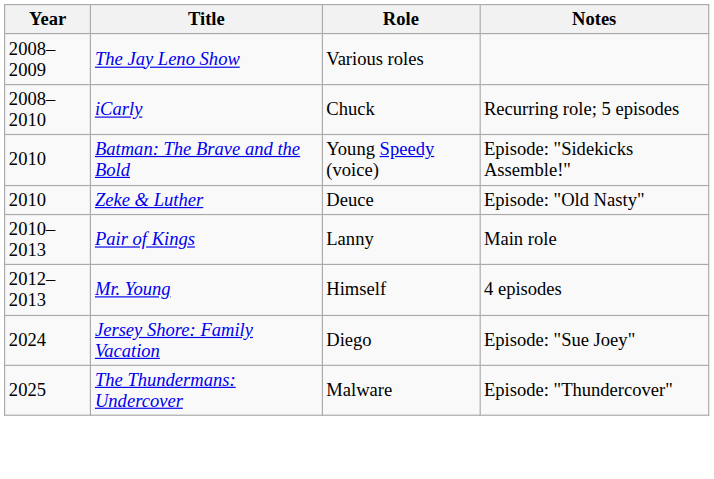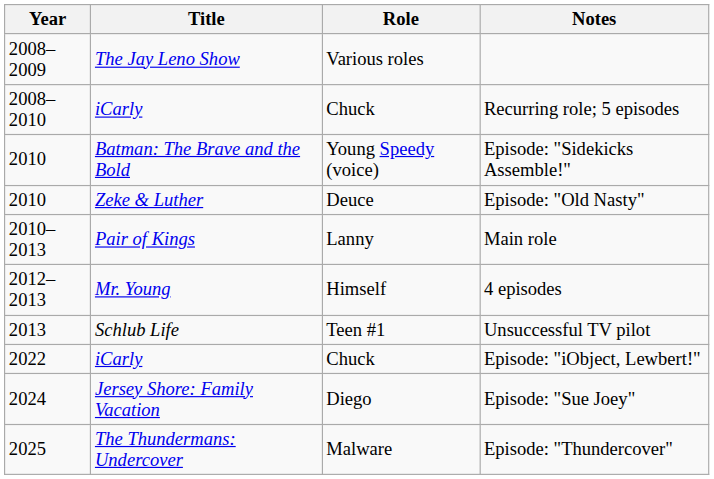+ row: 2013 | Schlub Life | Teen #1 | Unsuccessful TV pilot
+ row: 2022 | iCarly | Chuck | Episode: "iObject, Lewbert!"
